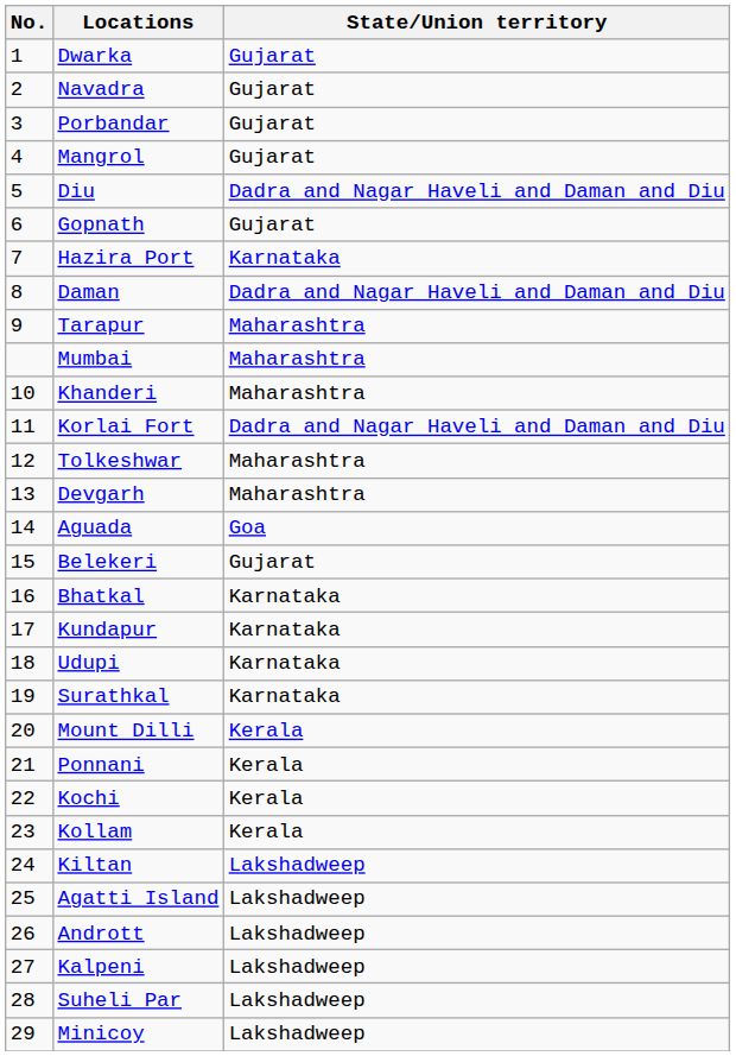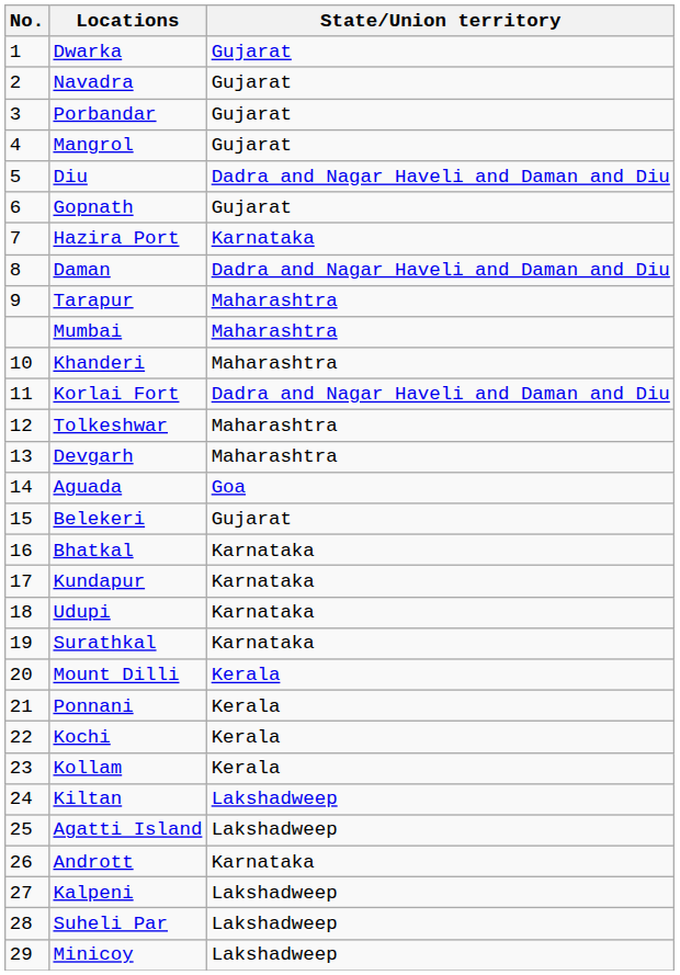Andrott | State/Union territory: Lakshadweep -> Karnataka
